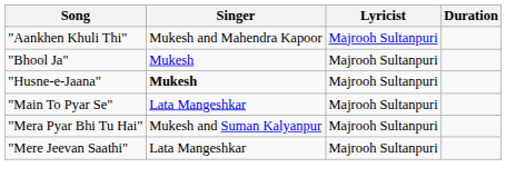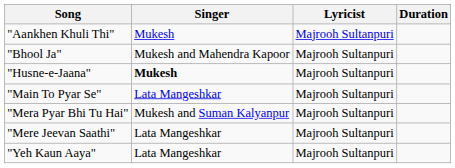"Aankhen Khuli Thi" | Singer: Mukesh and Mahendra Kapoor -> Mukesh
"Bhool Ja" | Singer: Mukesh -> Mukesh and Mahendra Kapoor
+ row: "Yeh Kaun Aaya" | Lata Mangeshkar | Majrooh Sultanpuri
